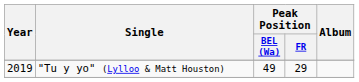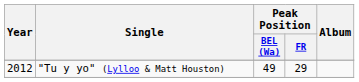"Tu y yo" (Lylloo & Matt Houston) | Year: 2019 -> 2012
